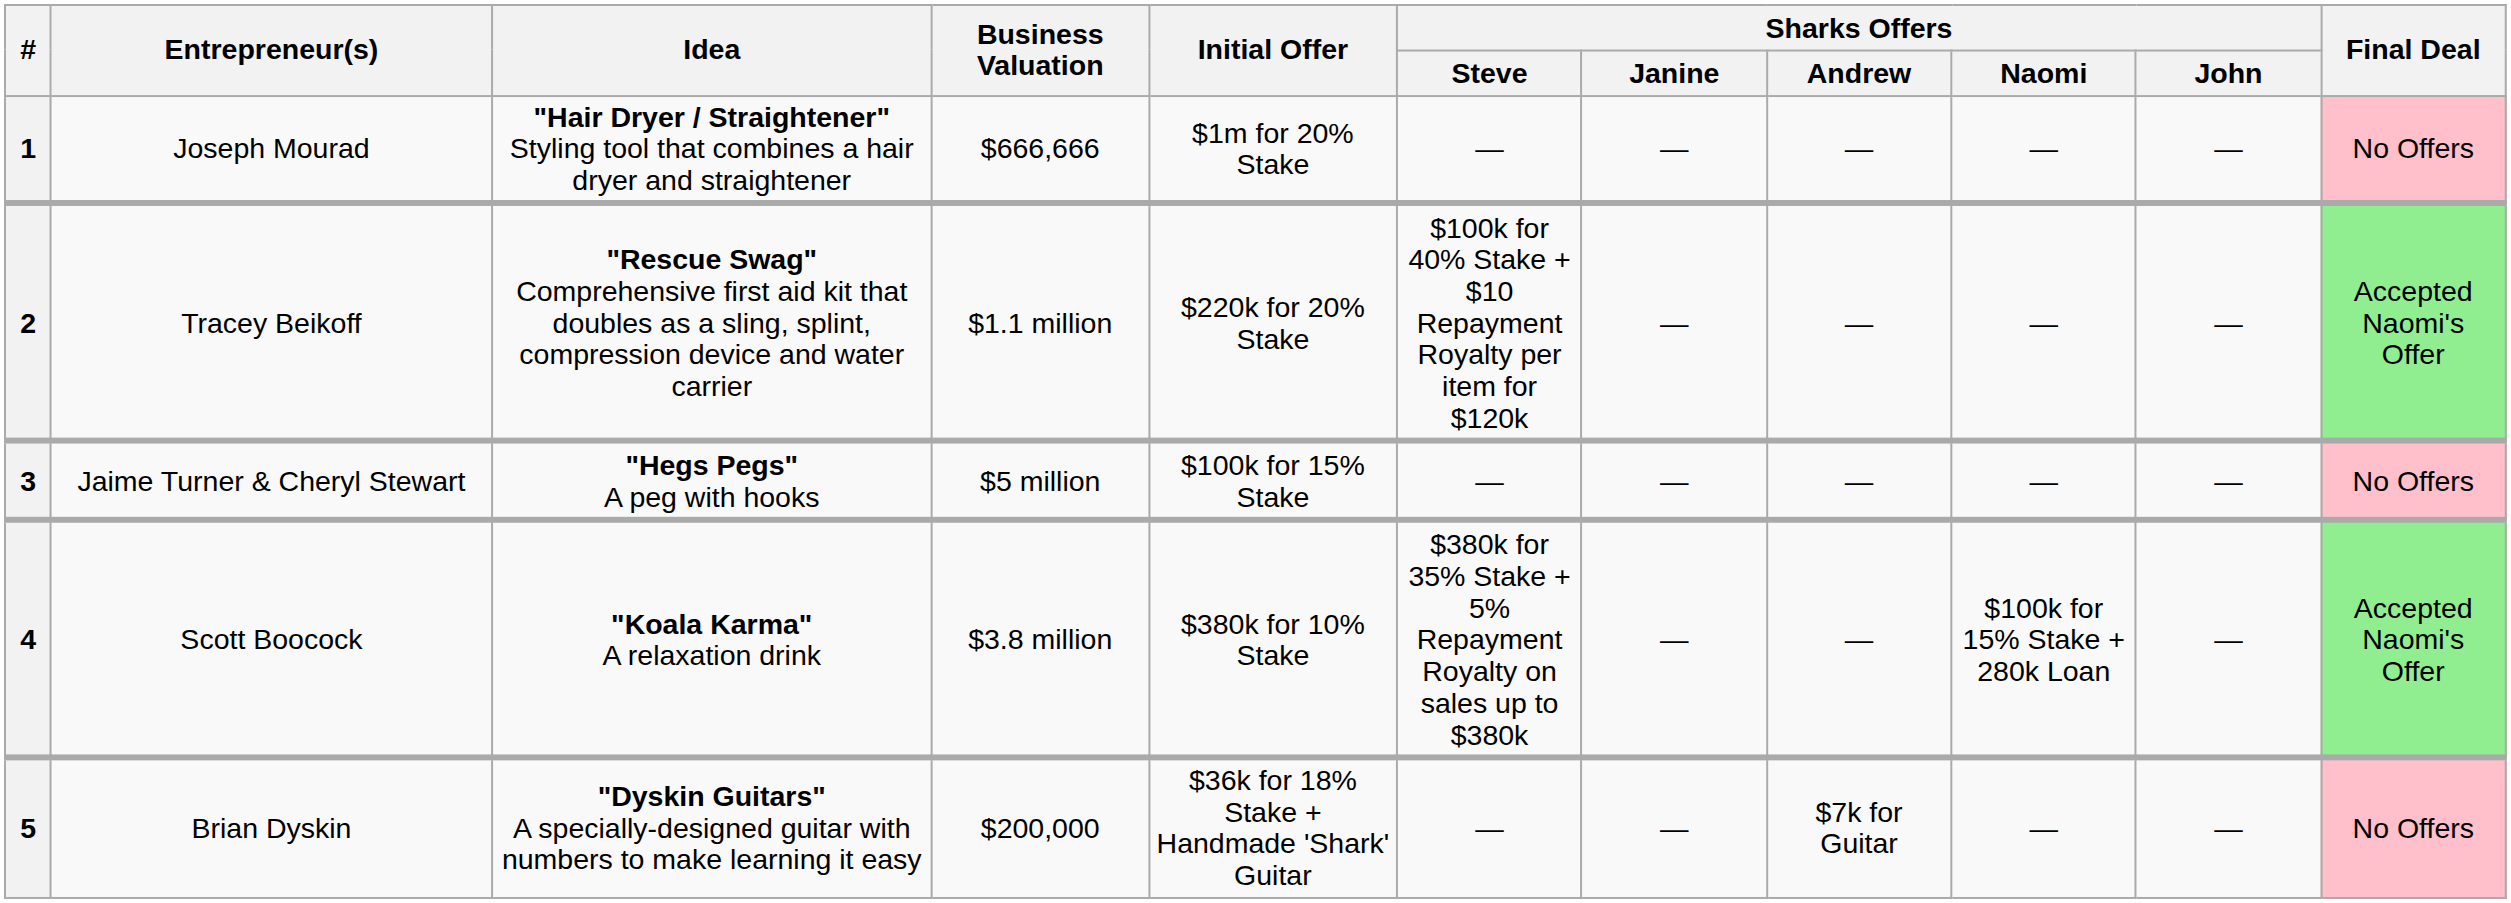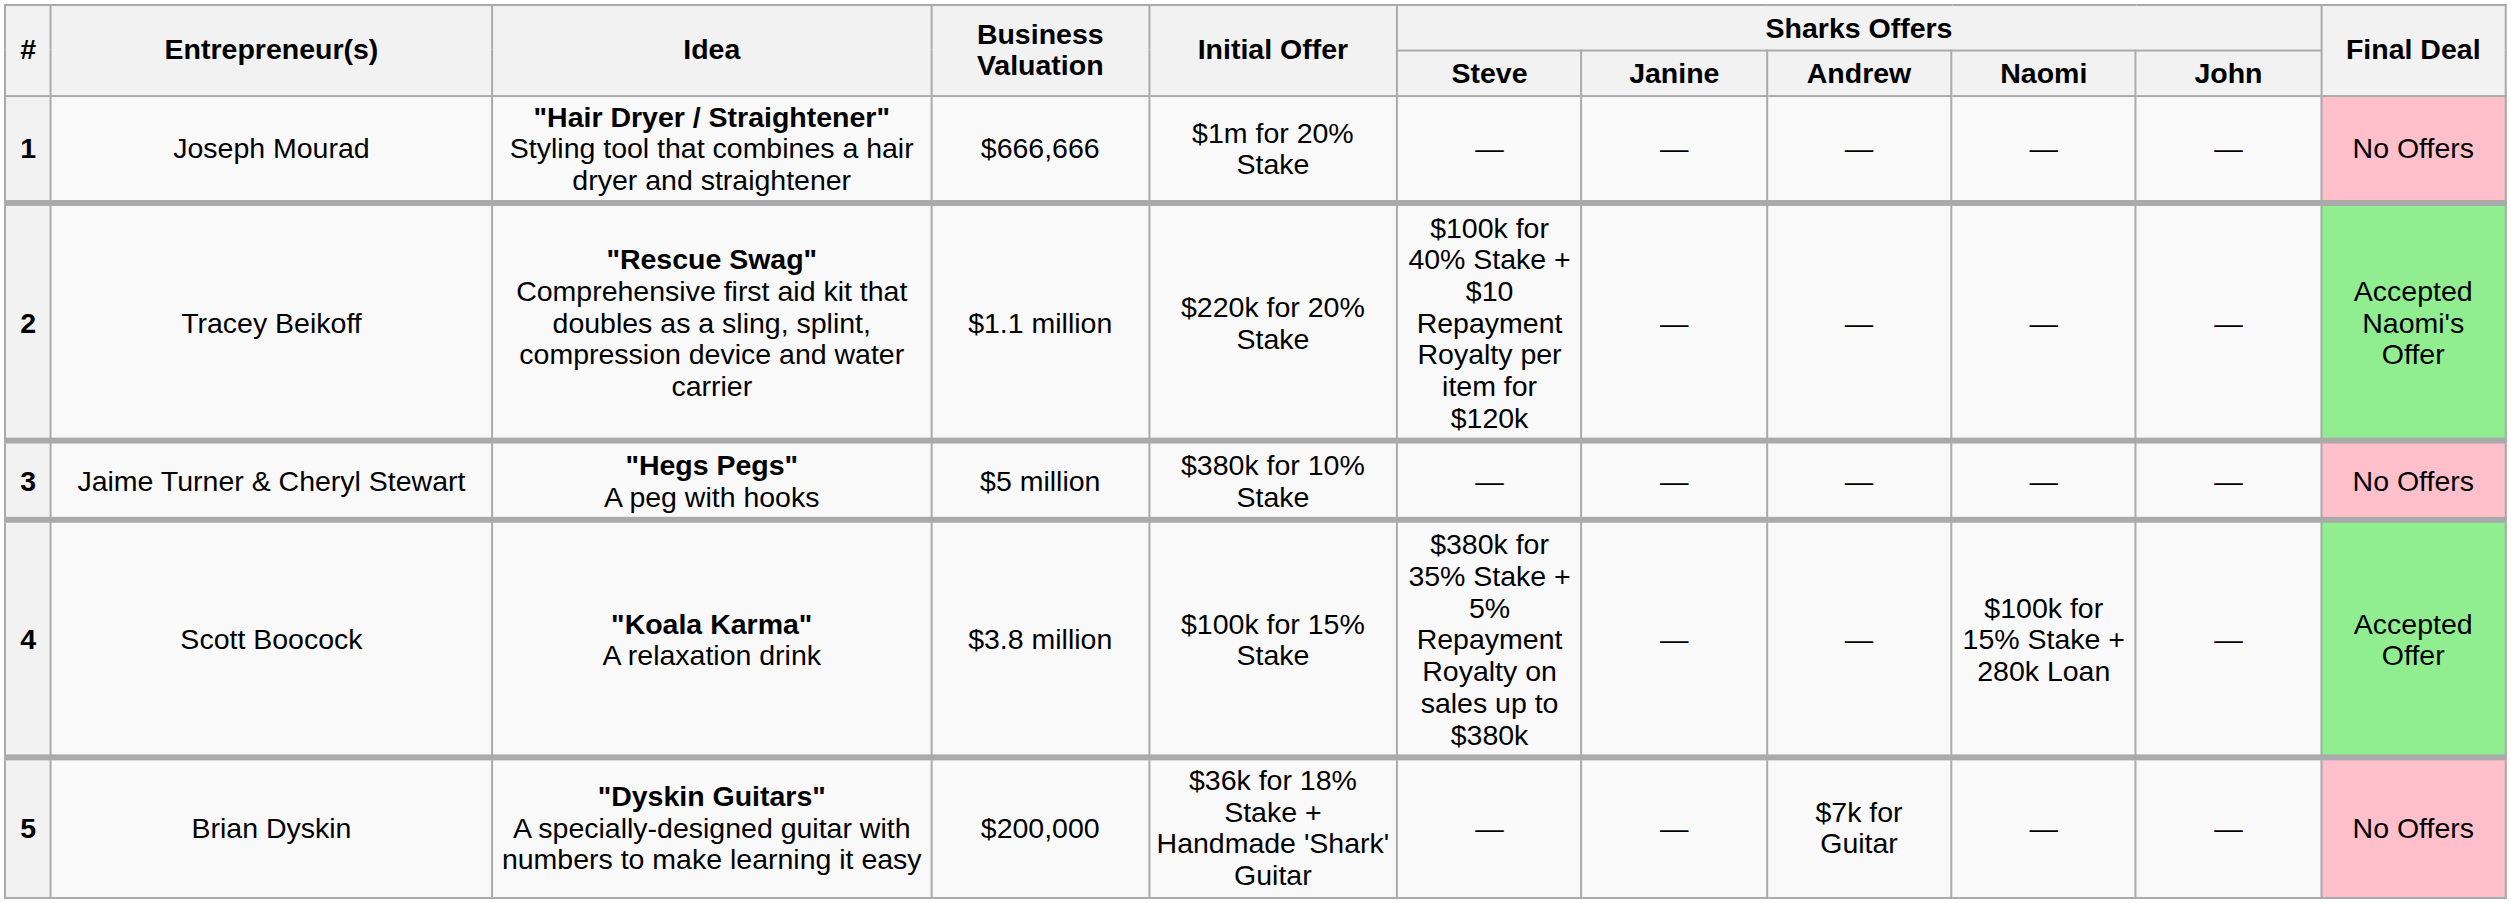3 | Initial Offer: $100k for 15% Stake -> $380k for 10% Stake
4 | Initial Offer: $380k for 10% Stake -> $100k for 15% Stake
4 | Final Deal: Accepted Naomi's Offer -> Accepted Offer
